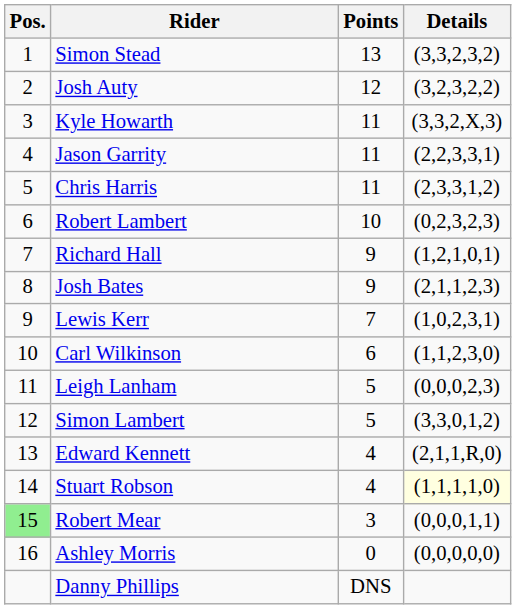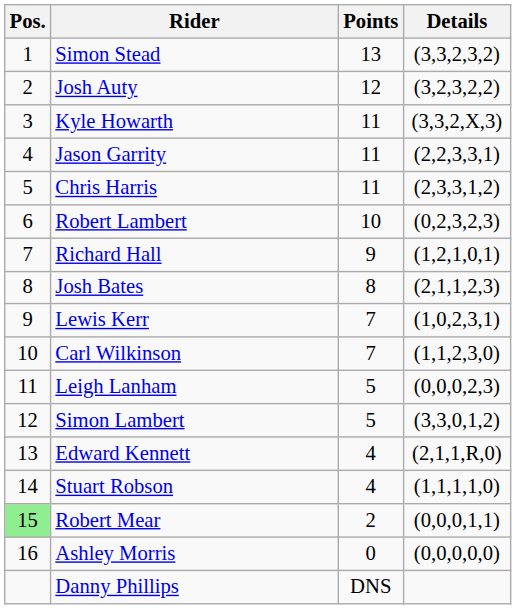Josh Bates | Points: 9 -> 8
Carl Wilkinson | Points: 6 -> 7
Stuart Robson | Details: lightyellow background -> no background
Robert Mear | Points: 3 -> 2
